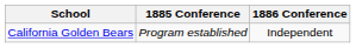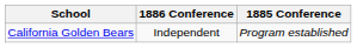columns swapped: 1885 Conference <-> 1886 Conference
